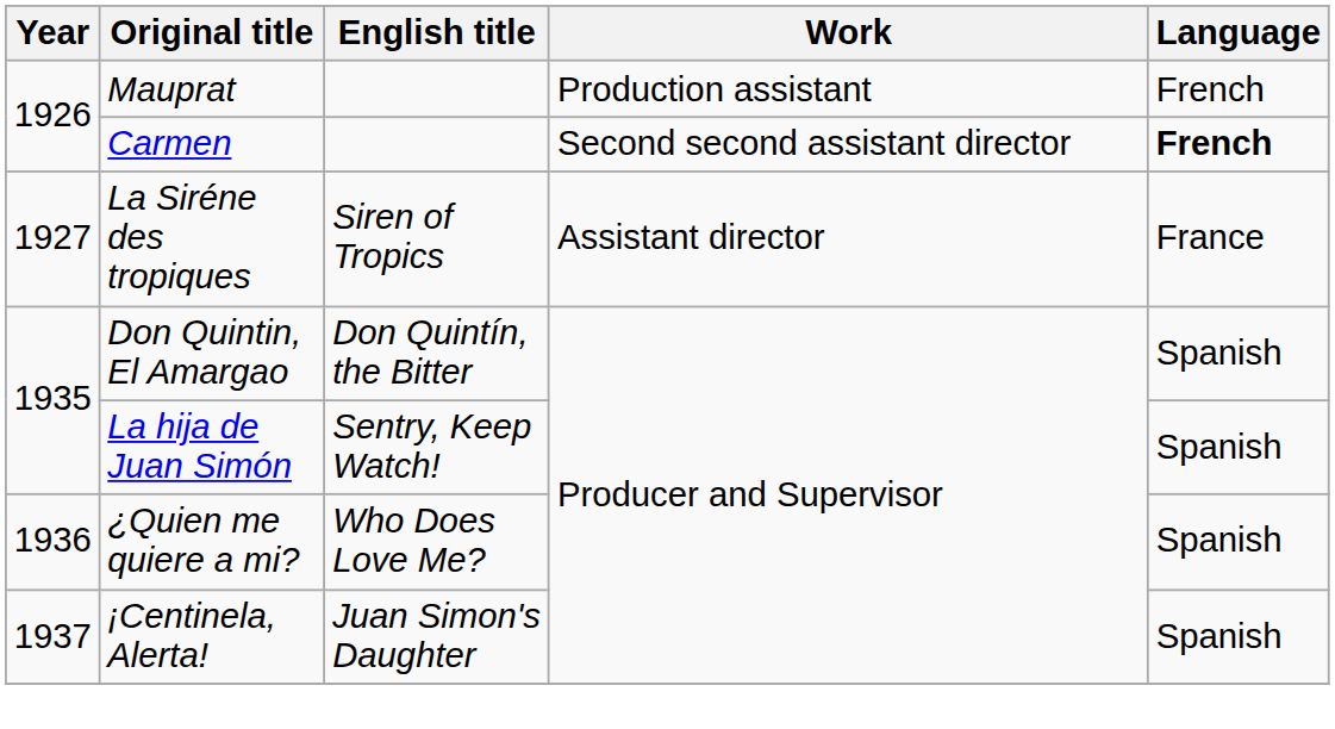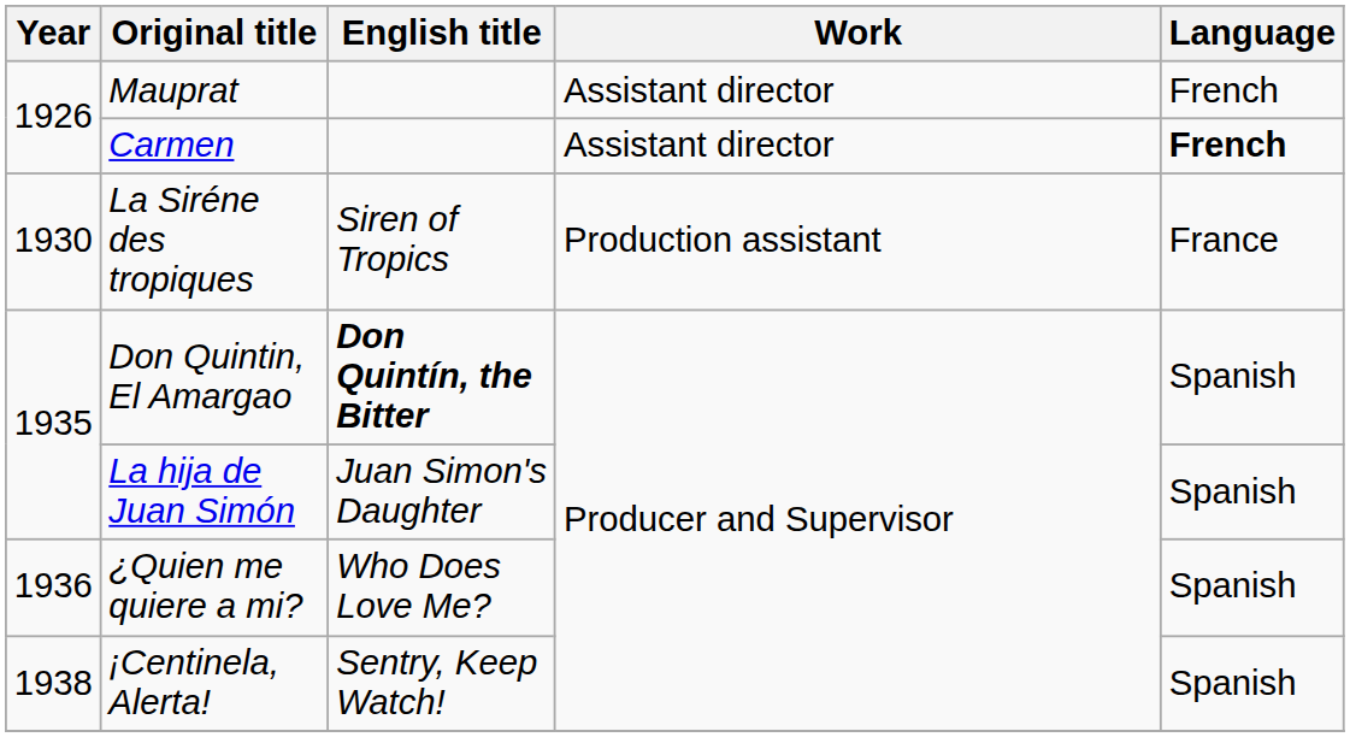Mauprat | Work: Production assistant -> Assistant director
Carmen | Work: Second second assistant director -> Assistant director
La Siréne des tropiques | Year: 1927 -> 1930
La Siréne des tropiques | Work: Assistant director -> Production assistant
Don Quintin, El Amargao | English title: normal -> bold
La hija de Juan Simón | English title: Sentry, Keep Watch! -> Juan Simon's Daughter
¡Centinela, Alerta! | Year: 1937 -> 1938
¡Centinela, Alerta! | English title: Juan Simon's Daughter -> Sentry, Keep Watch!
